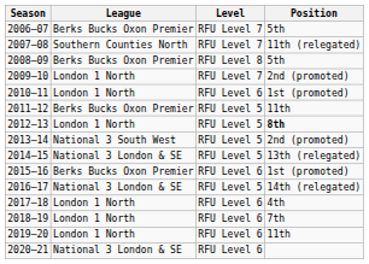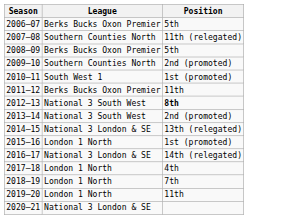- column: Level | RFU Level 7 | RFU Level 7 | RFU Level 8 | RFU Level 7 | RFU Level 6 | RFU Level 5 | RFU Level 5 | RFU Level 5 | RFU Level 5 | RFU Level 6 | RFU Level 5 | RFU Level 6 | RFU Level 6 | RFU Level 6 | RFU Level 6
2009–10 | League: London 1 North -> Southern Counties North
2010–11 | League: London 1 North -> South West 1
2012–13 | League: London 1 North -> National 3 South West
2015–16 | League: Berks Bucks Oxon Premier -> London 1 North
